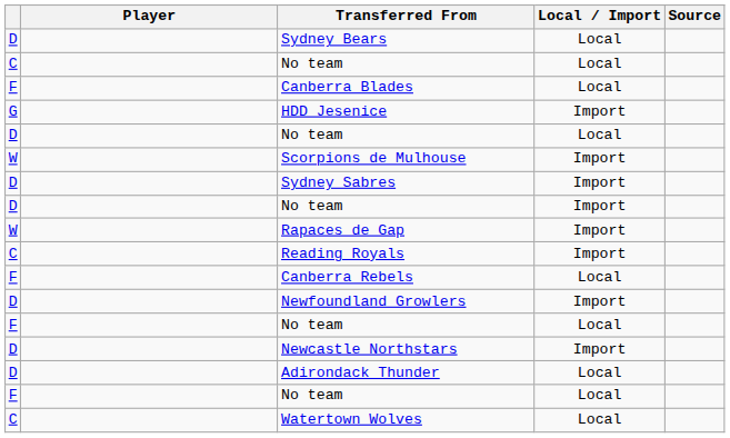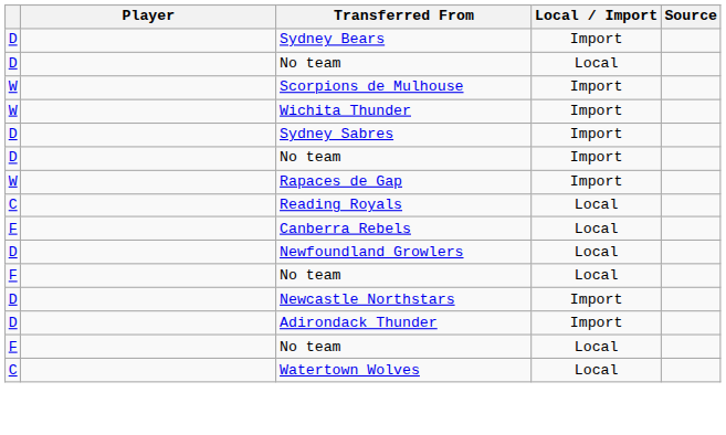Sydney Bears | Local / Import: Local -> Import
- row: C | No team | Local
- row: F | Canberra Blades | Local
- row: G | HDD Jesenice | Import
+ row: W | Wichita Thunder | Import
Reading Royals | Local / Import: Import -> Local
Newfoundland Growlers | Local / Import: Import -> Local
Adirondack Thunder | Local / Import: Local -> Import
